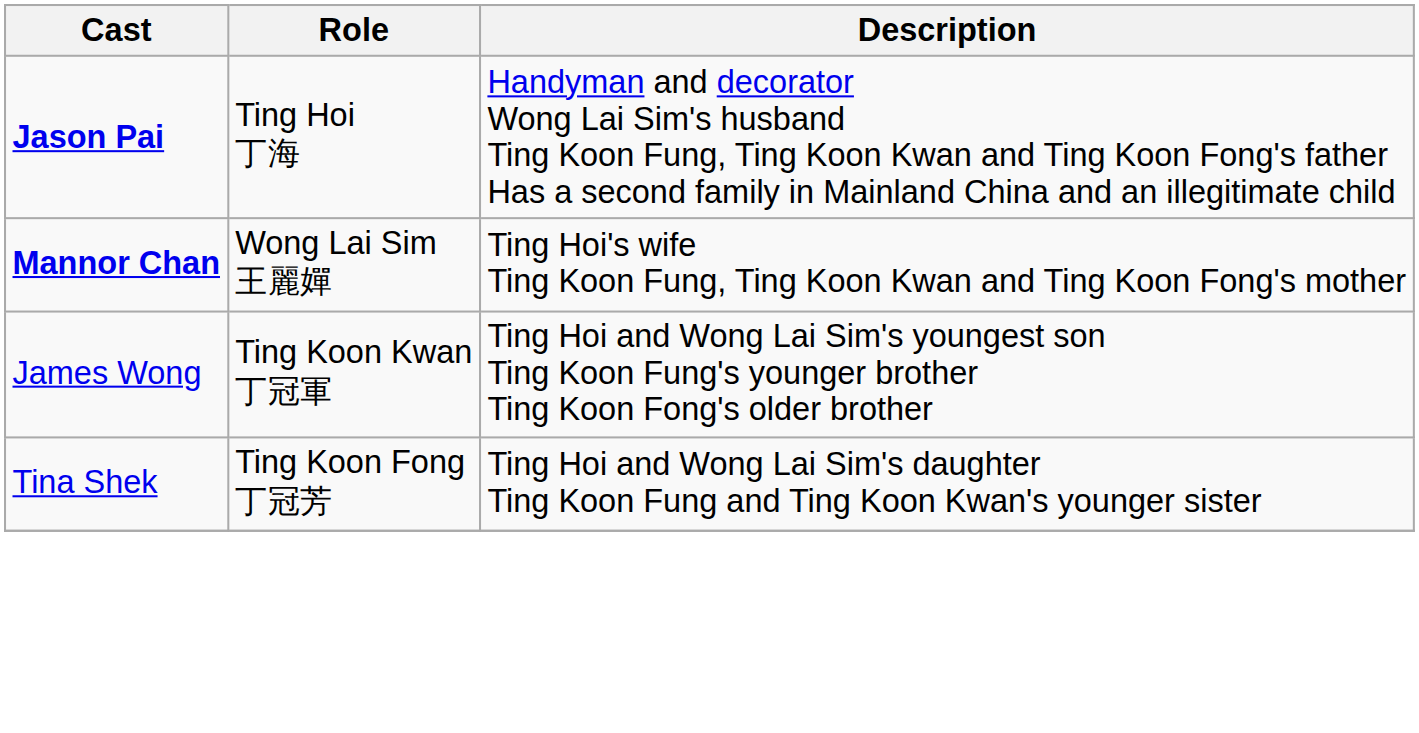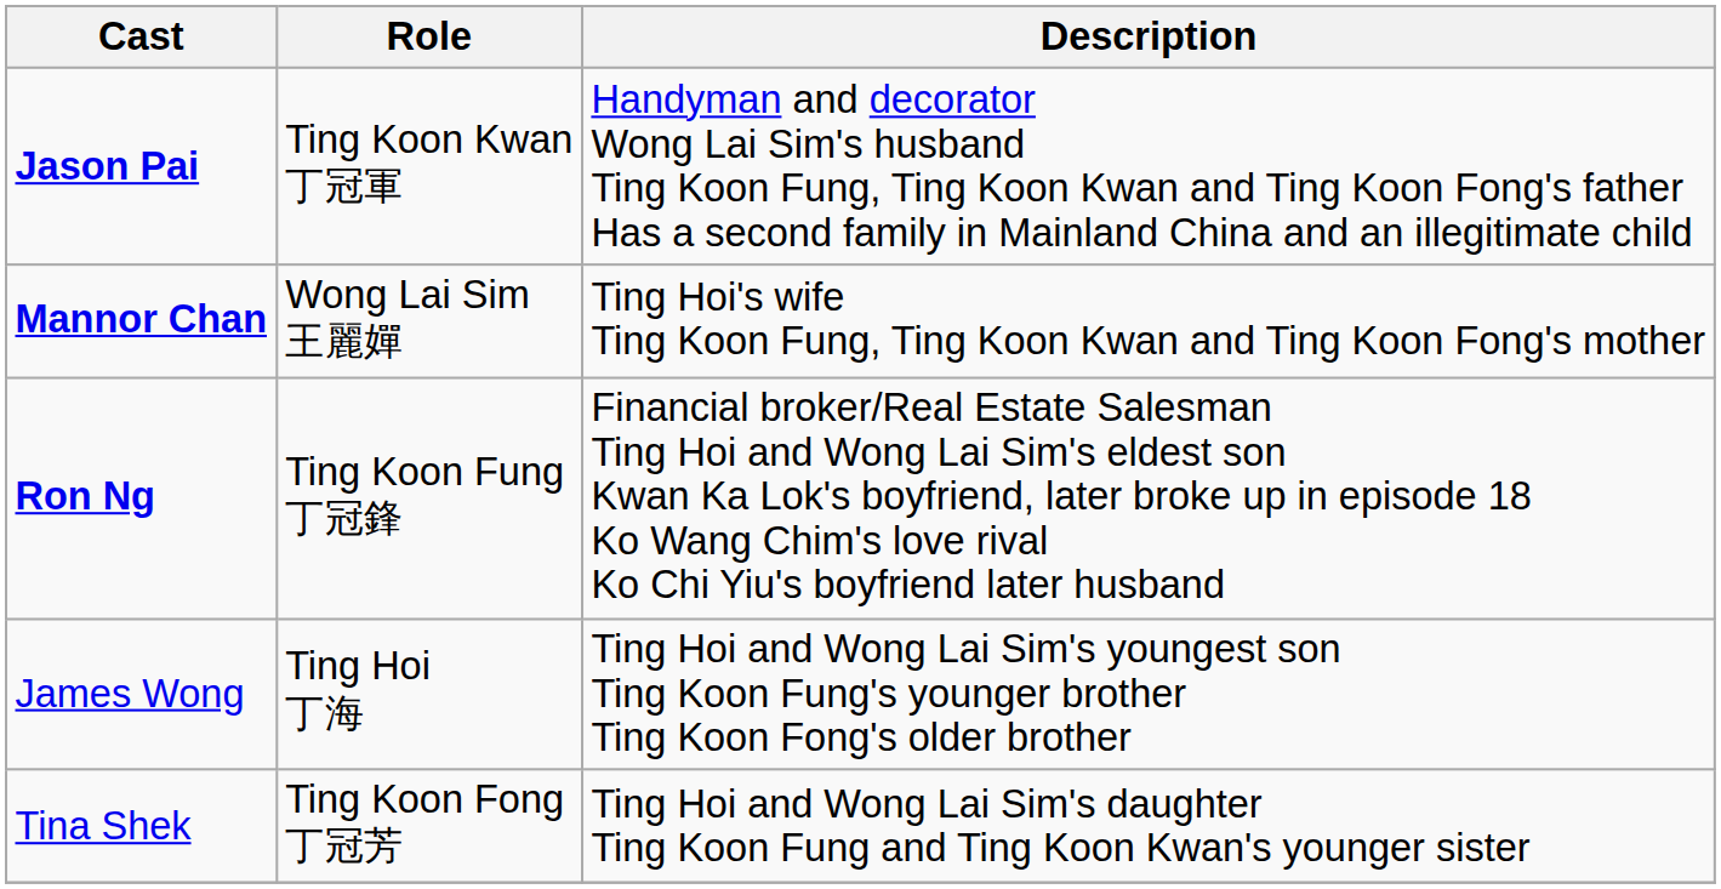Jason Pai | Role: Ting Hoi 丁海 -> Ting Koon Kwan 丁冠軍
+ row: Ron Ng | Ting Koon Fung 丁冠鋒 | Financial broker/Real Estate Salesman Ting Hoi and Wong Lai Sim's eldest son Kwan Ka Lok's boyfriend, later broke up in episode 18 Ko Wang Chim's love rival Ko Chi Yiu's boyfriend later husband
James Wong | Role: Ting Koon Kwan 丁冠軍 -> Ting Hoi 丁海
